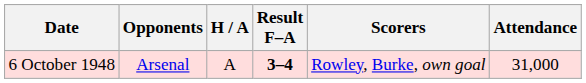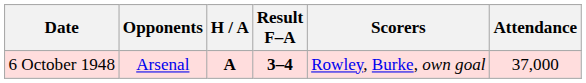6 October 1948 | H / A: normal -> bold
6 October 1948 | Attendance: 31,000 -> 37,000
